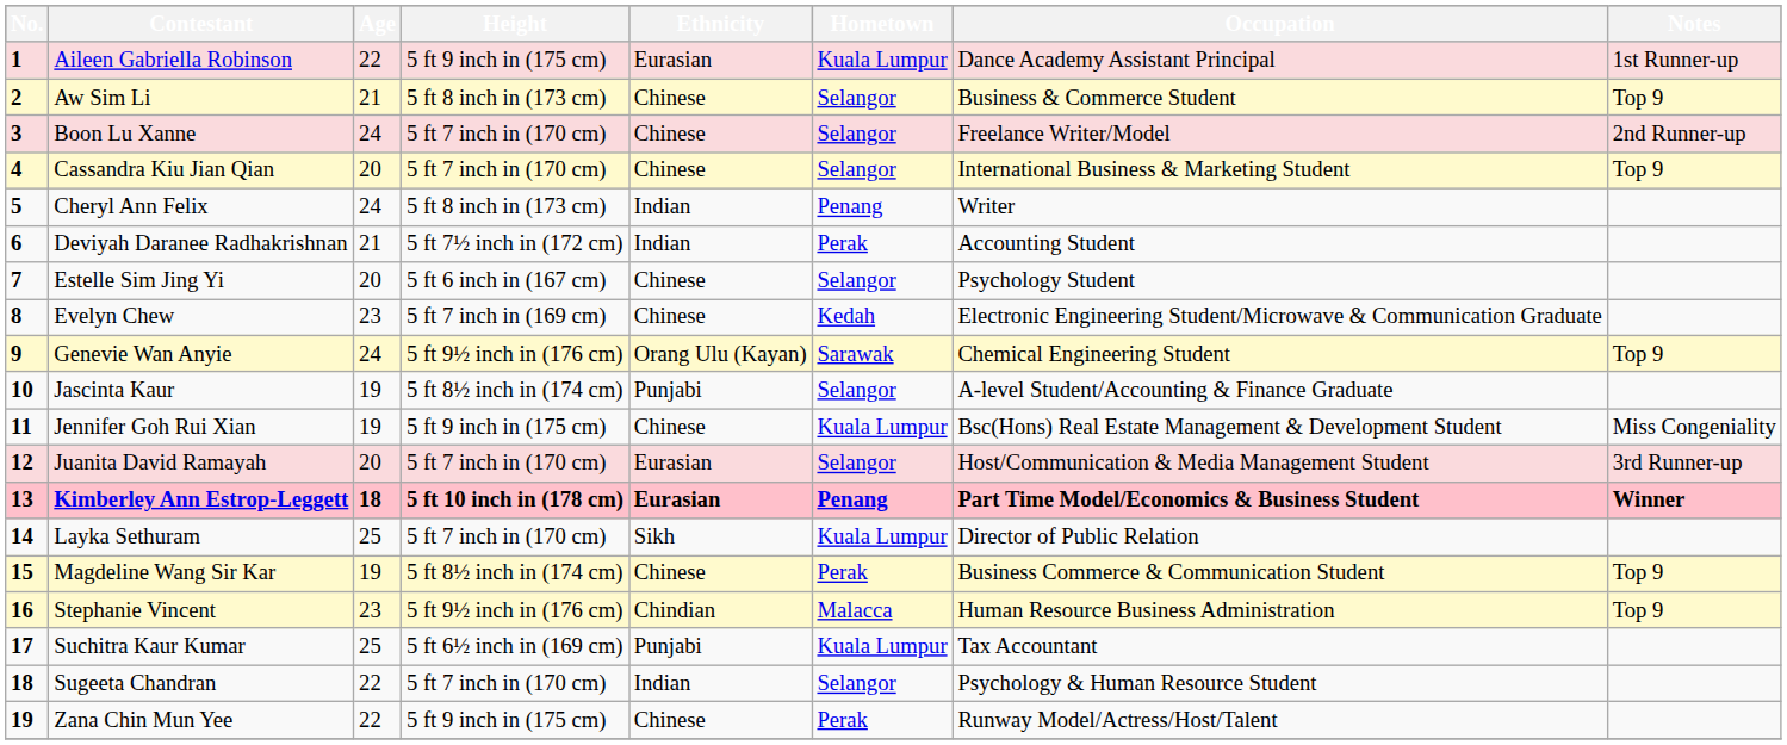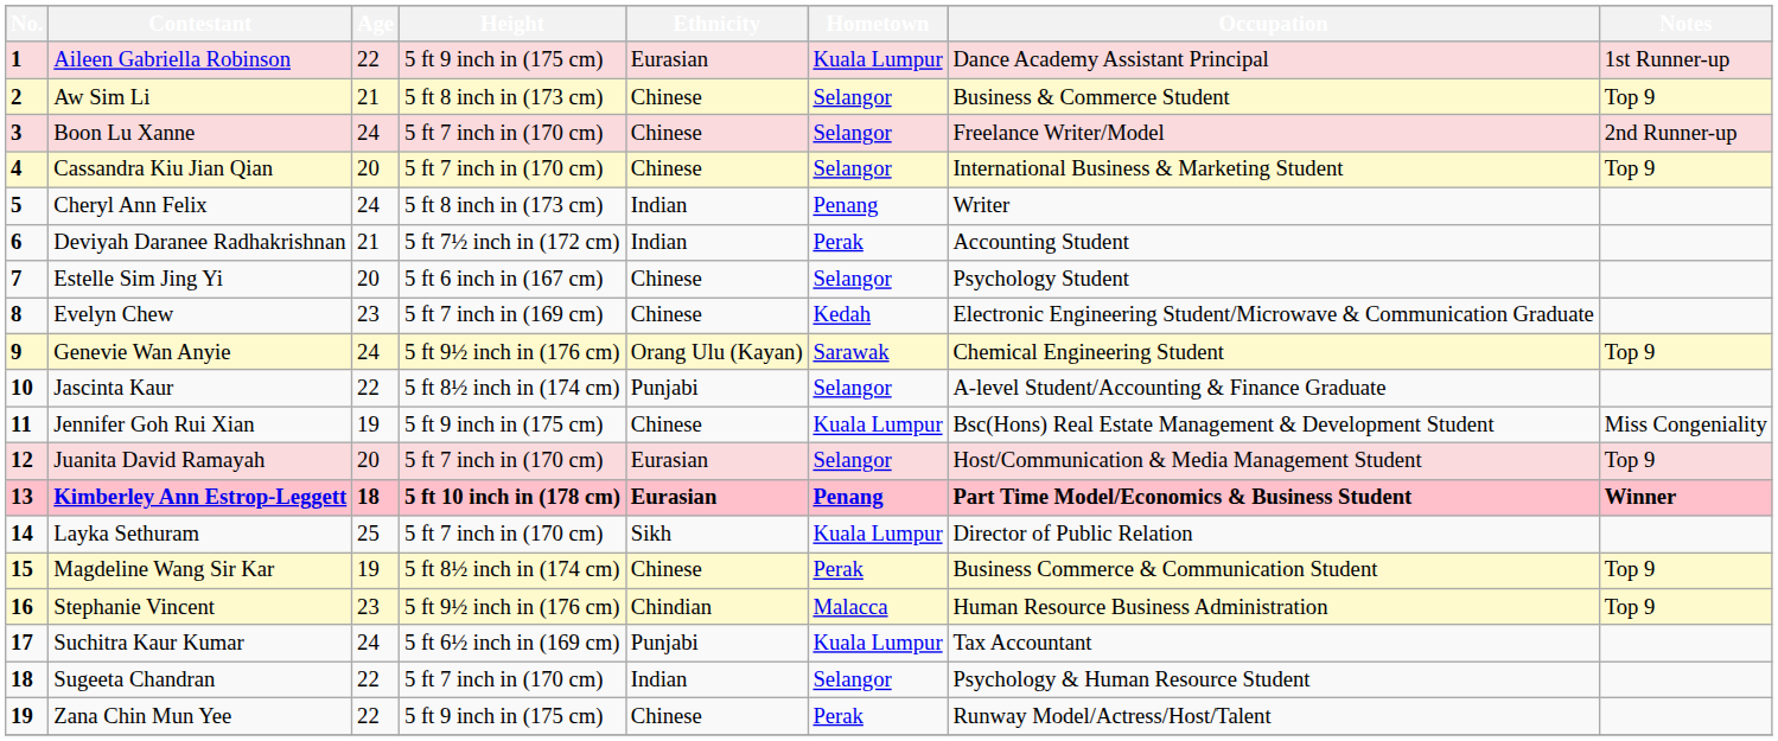Jascinta Kaur | Age: 19 -> 22
Juanita David Ramayah | Notes: 3rd Runner-up -> Top 9
Suchitra Kaur Kumar | Age: 25 -> 24
